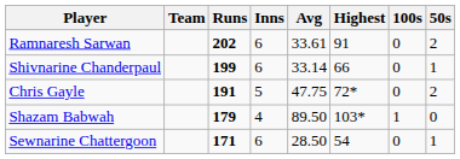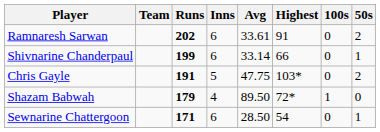Chris Gayle | Highest: 72* -> 103*
Shazam Babwah | Highest: 103* -> 72*
